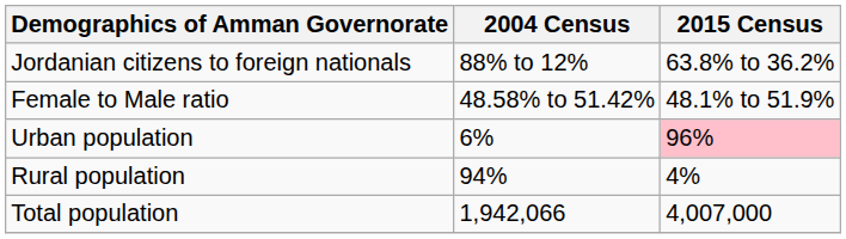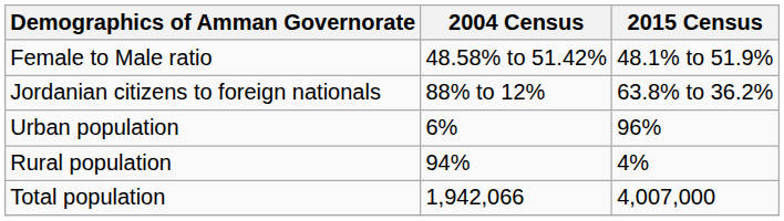rows swapped: Female to Male ratio <-> Jordanian citizens to foreign nationals
Urban population | 2015 Census: pink background -> no background
